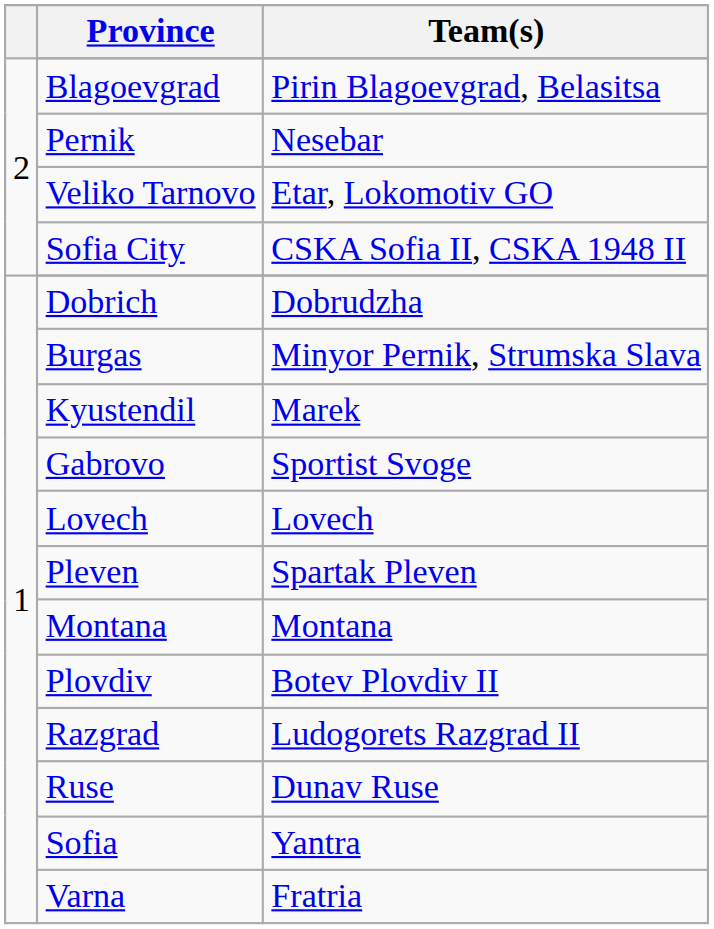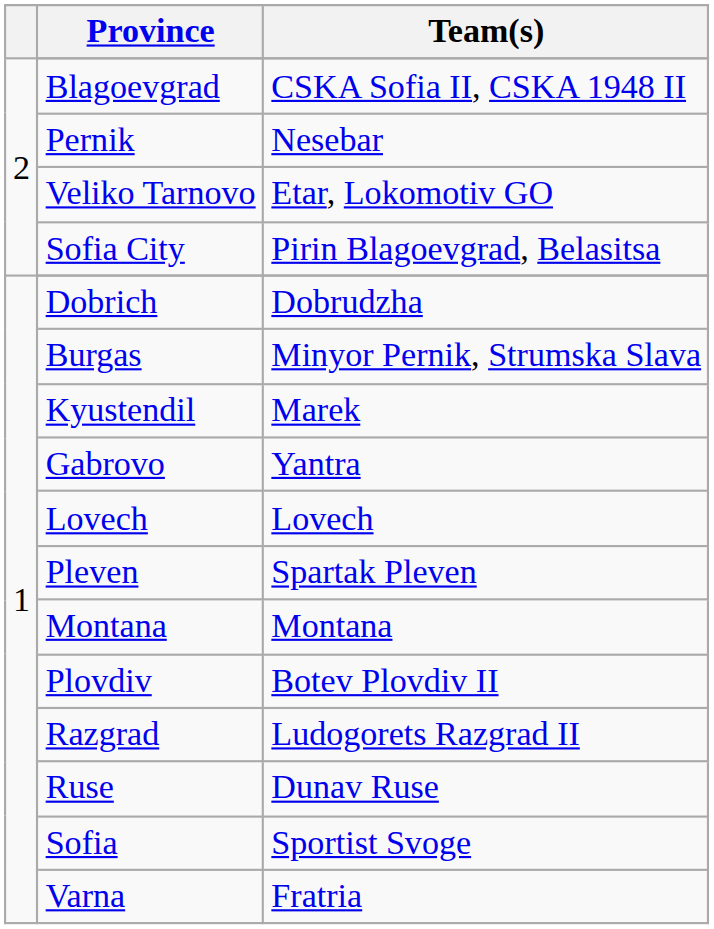Blagoevgrad | Team(s): Pirin Blagoevgrad, Belasitsa -> CSKA Sofia II, CSKA 1948 II
Sofia City | Team(s): CSKA Sofia II, CSKA 1948 II -> Pirin Blagoevgrad, Belasitsa
Gabrovo | Team(s): Sportist Svoge -> Yantra
Sofia | Team(s): Yantra -> Sportist Svoge
